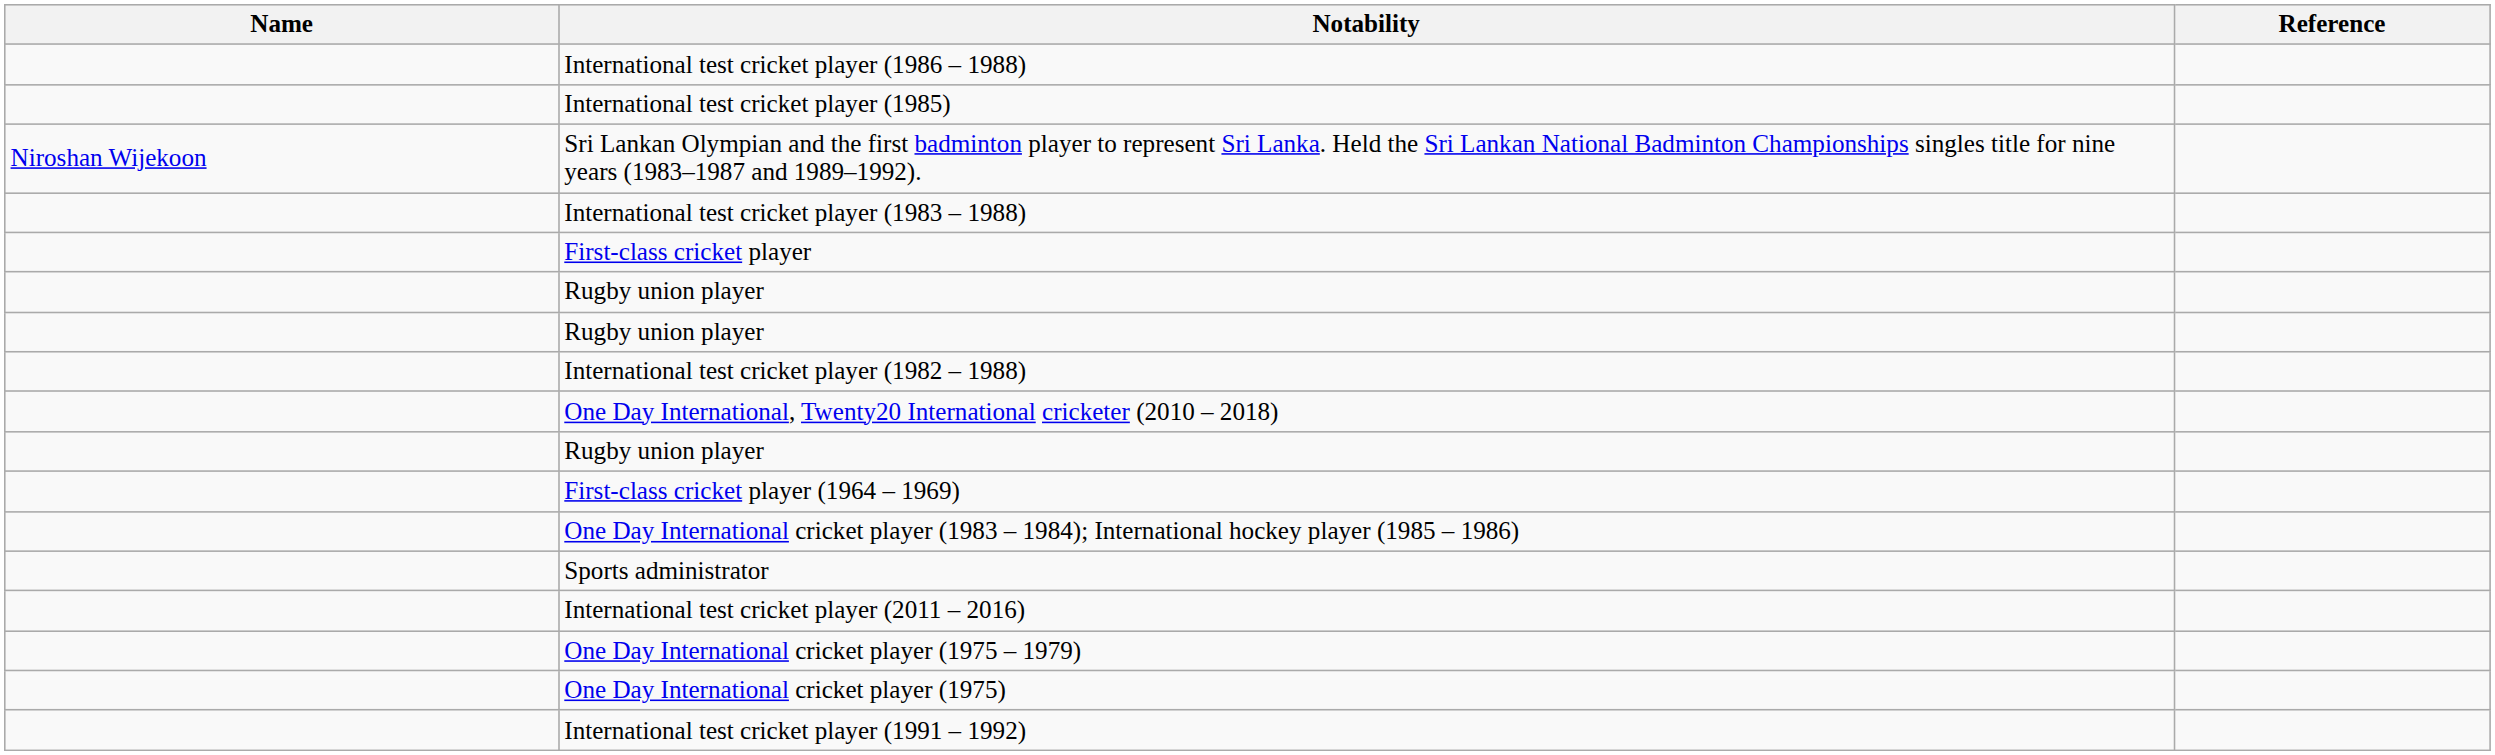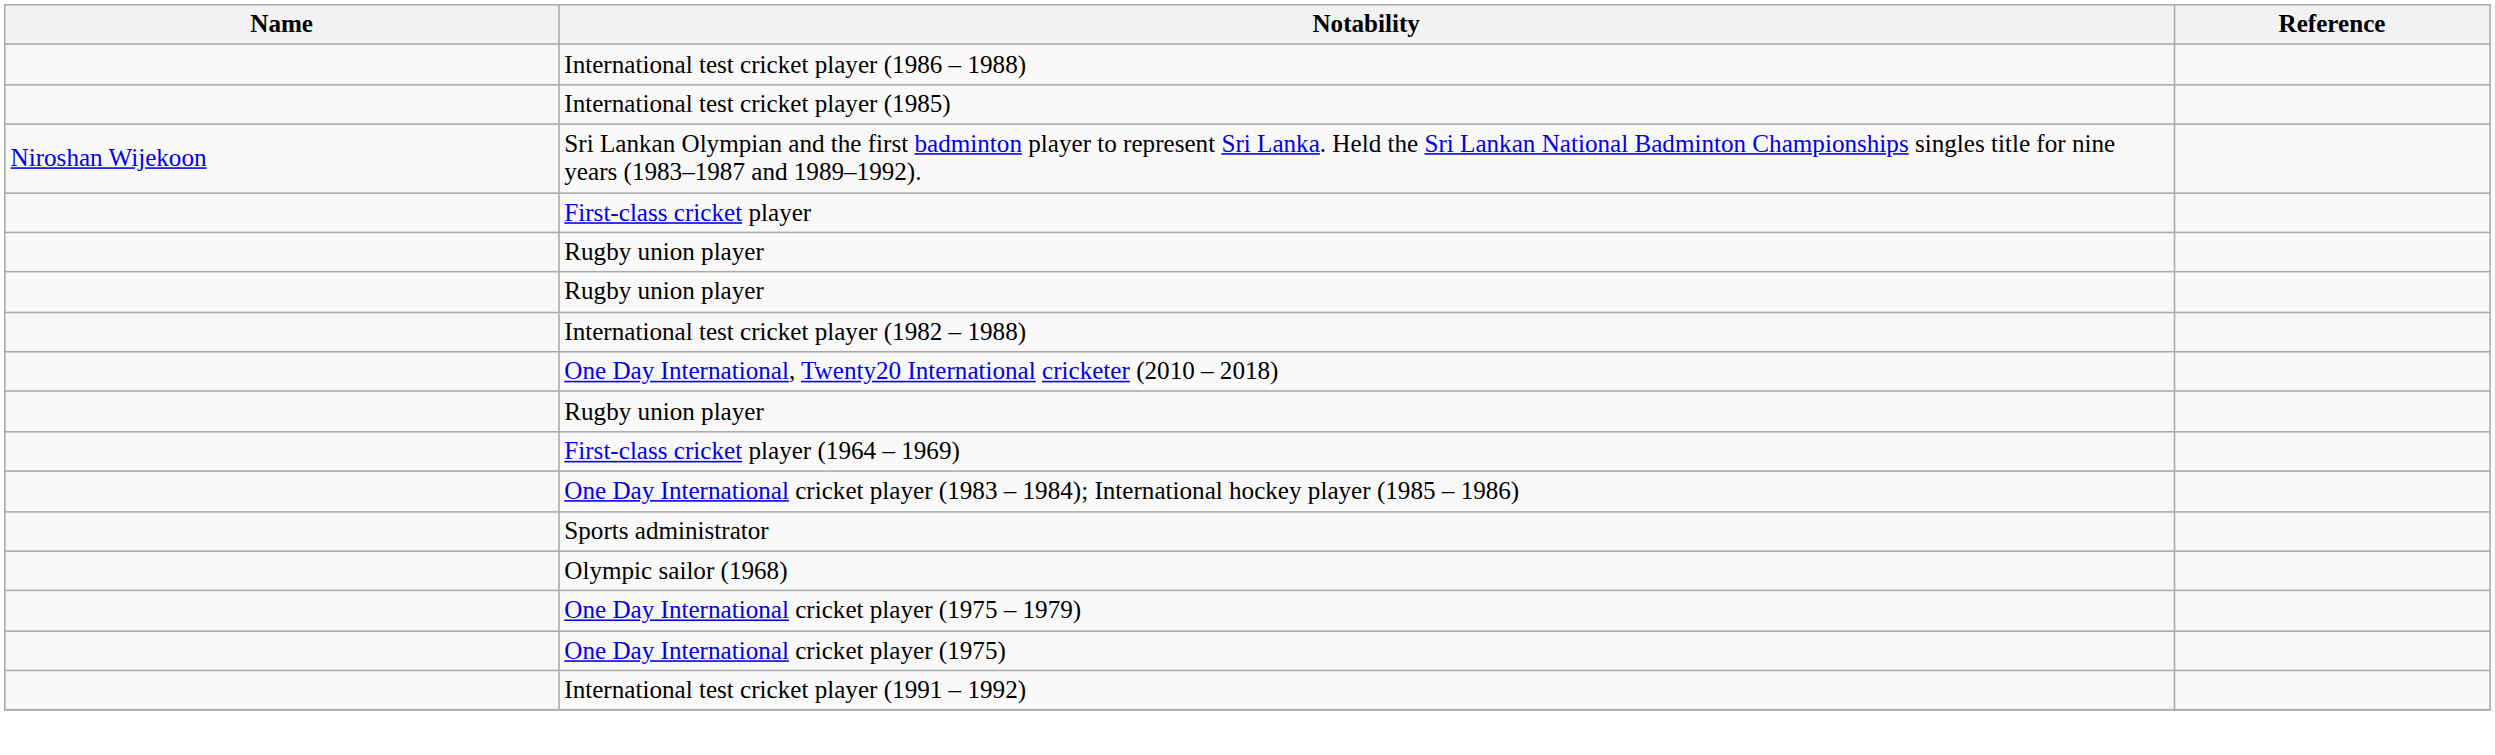- row: International test cricket player (1983 – 1988)
- row: International test cricket player (2011 – 2016)
+ row: Olympic sailor (1968)
